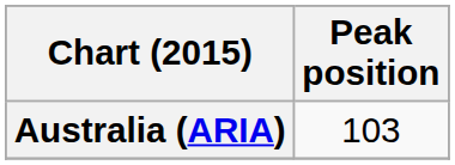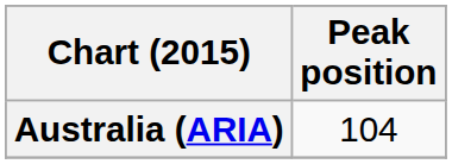Australia (ARIA) | Peak position: 103 -> 104
